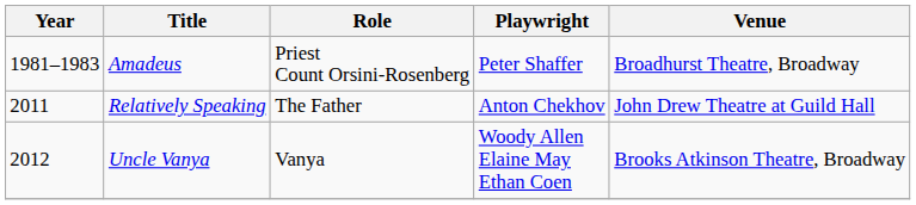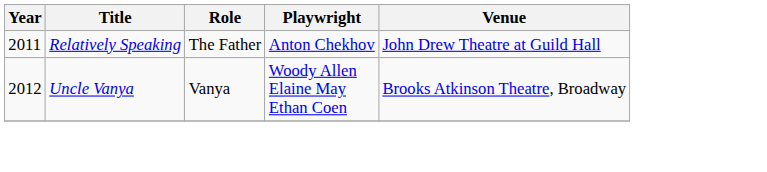- row: 1981–1983 | Amadeus | Priest Count Orsini-Rosenberg | Peter Shaffer | Broadhurst Theatre, Broadway
